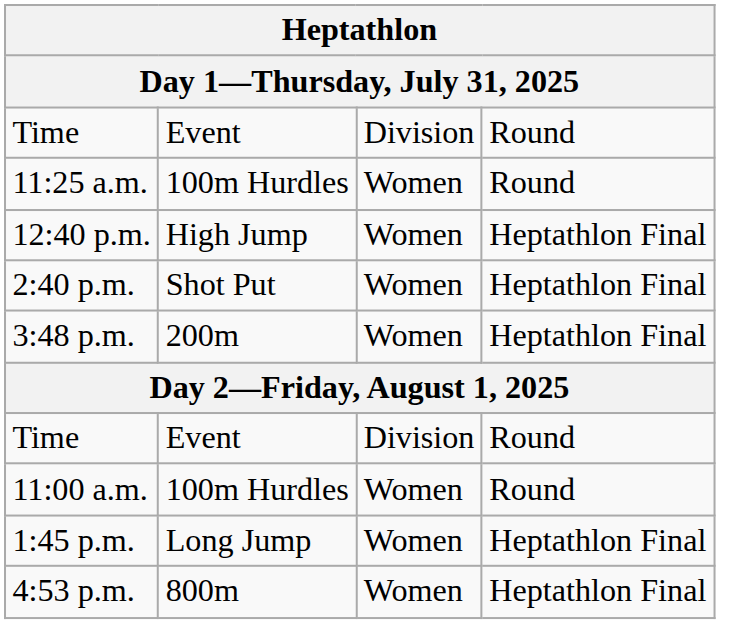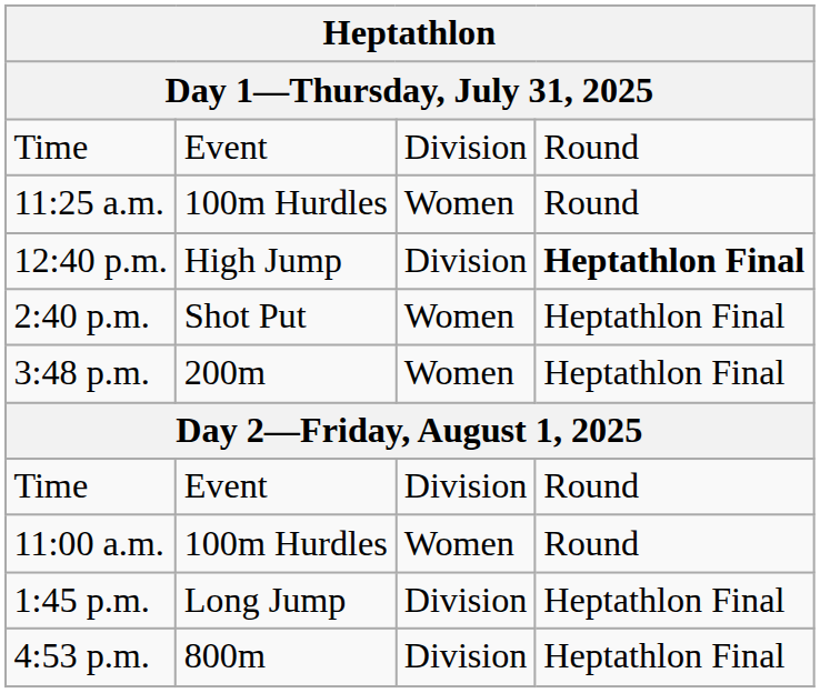12:40 p.m. | column 3: Women -> Division
12:40 p.m. | column 4: normal -> bold
1:45 p.m. | column 3: Women -> Division
4:53 p.m. | column 3: Women -> Division
